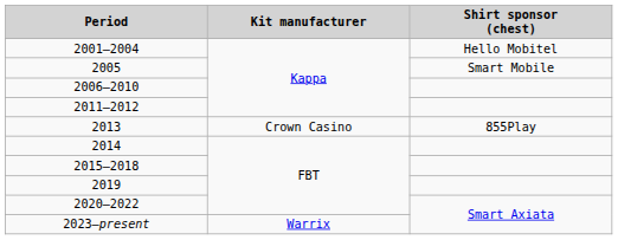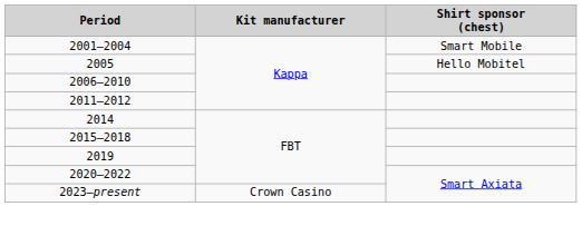2001–2004 | Shirt sponsor (chest): Hello Mobitel -> Smart Mobile
2005 | Shirt sponsor (chest): Smart Mobile -> Hello Mobitel
- row: 2013 | Crown Casino | 855Play
2023–present | Kit manufacturer: Warrix -> Crown Casino
